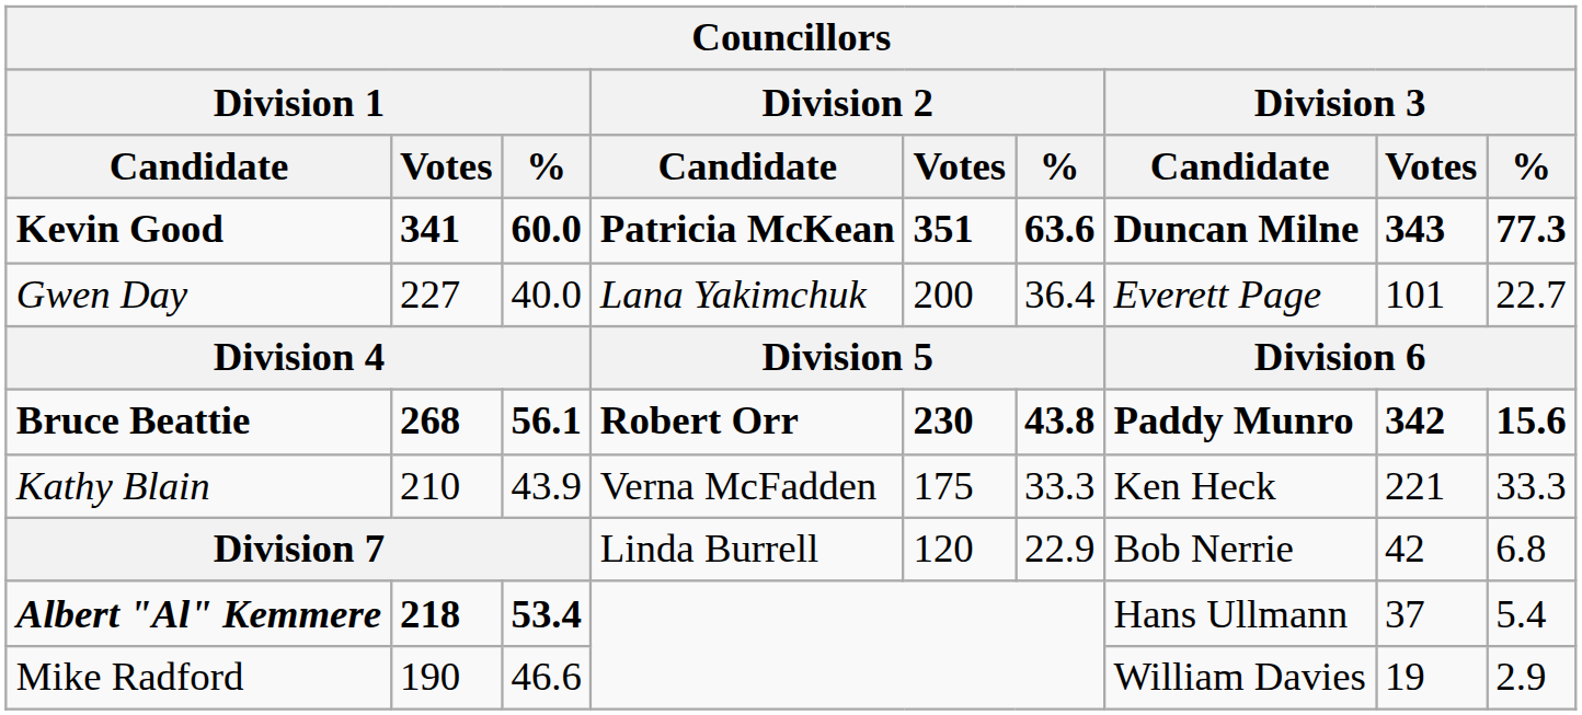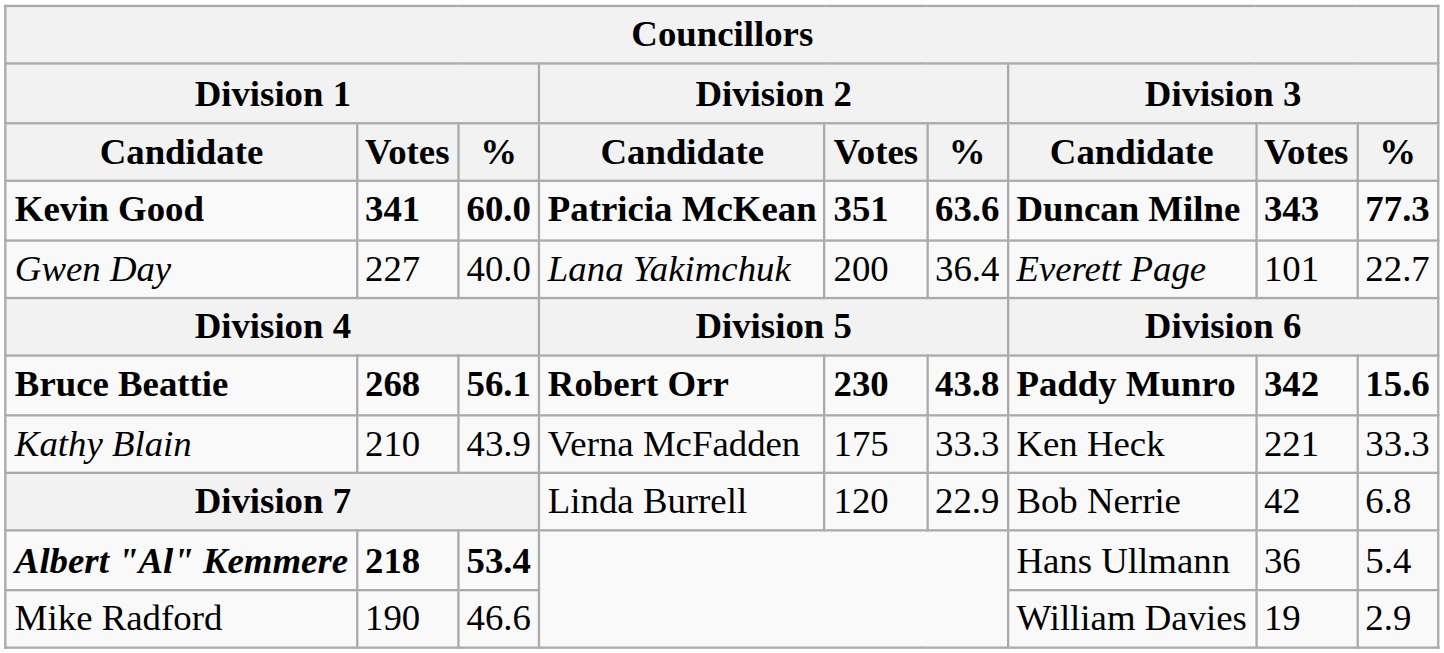Albert "Al" Kemmere | Division 3 / Votes: 37 -> 36
